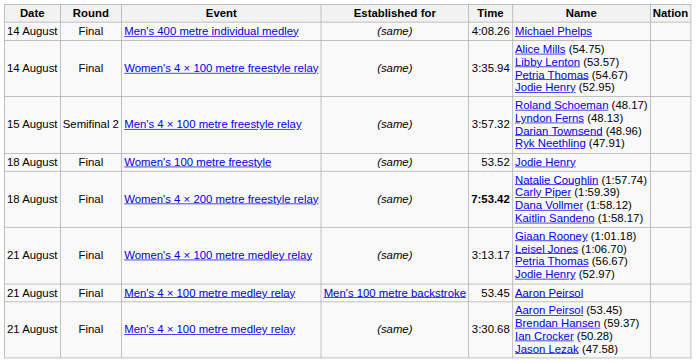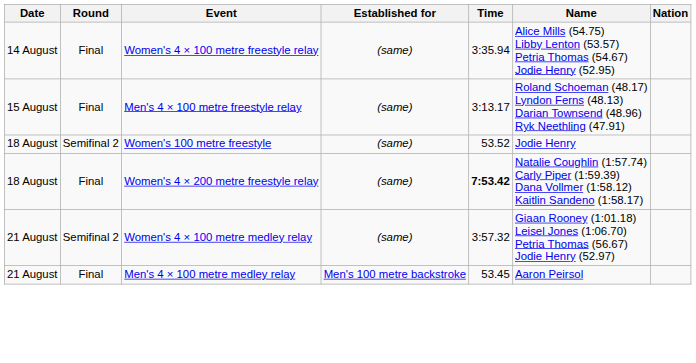- row: 14 August | Final | Men's 400 metre individual medley | (same) | 4:08.26 | Michael Phelps
Men's 4 × 100 metre freestyle relay | Round: Semifinal 2 -> Final
Men's 4 × 100 metre freestyle relay | Time: 3:57.32 -> 3:13.17
Women's 100 metre freestyle | Round: Final -> Semifinal 2
Women's 4 × 100 metre medley relay | Round: Final -> Semifinal 2
Women's 4 × 100 metre medley relay | Time: 3:13.17 -> 3:57.32
- row: 21 August | Final | Men's 4 × 100 metre medley relay | (same) | 3:30.68 | Aaron Peirsol (53.45) Brendan Hansen (59.37) Ian Crocker (50.28) Jason Lezak (47.58)
